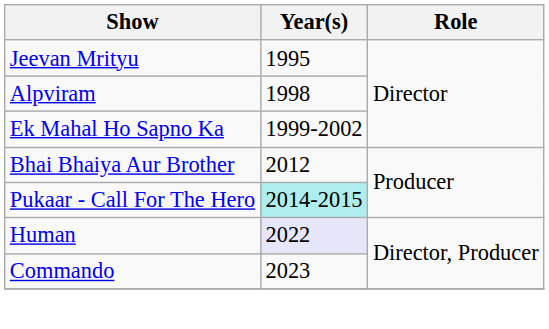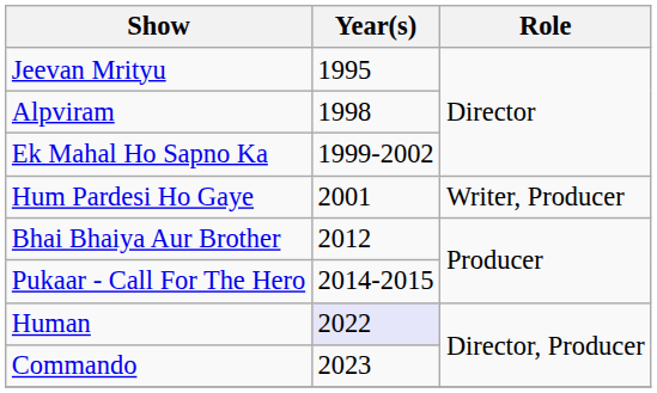+ row: Hum Pardesi Ho Gaye | 2001 | Writer, Producer
Pukaar - Call For The Hero | Year(s): paleturquoise background -> no background
